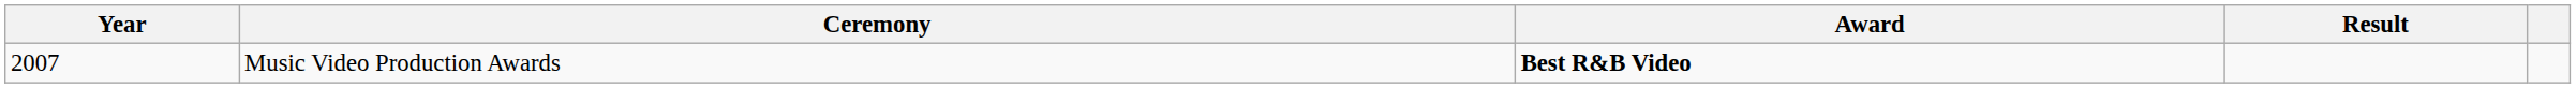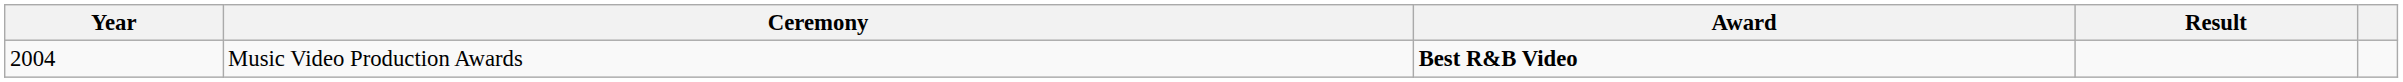Music Video Production Awards | Year: 2007 -> 2004
